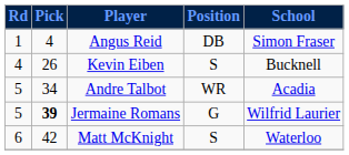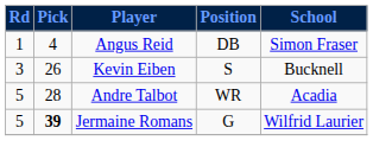Kevin Eiben | Rd: 4 -> 3
Andre Talbot | Pick: 34 -> 28
- row: 6 | 42 | Matt McKnight | S | Waterloo
